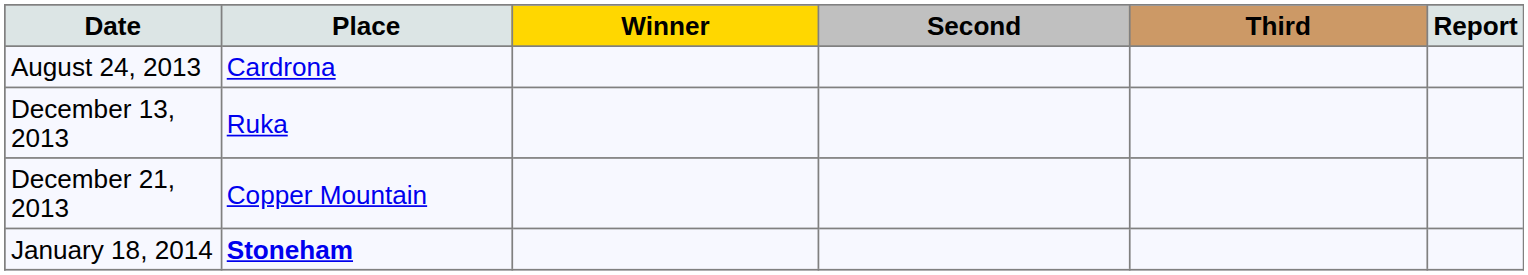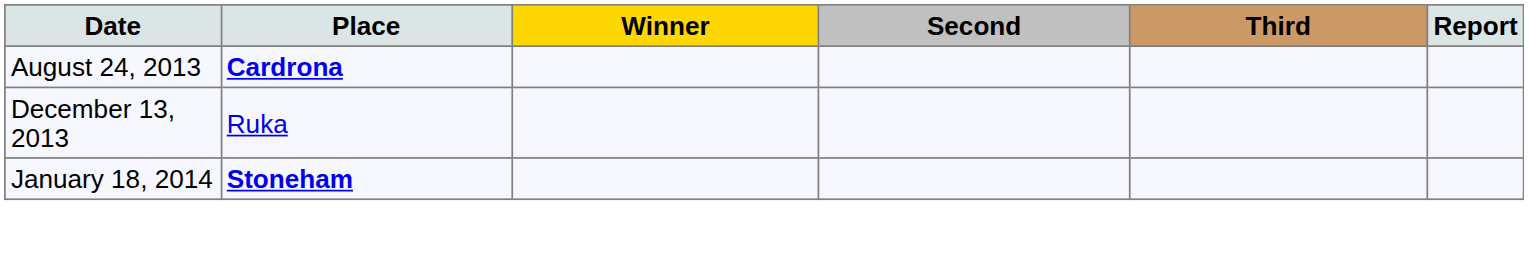August 24, 2013 | Place: normal -> bold
- row: December 21, 2013 | Copper Mountain
